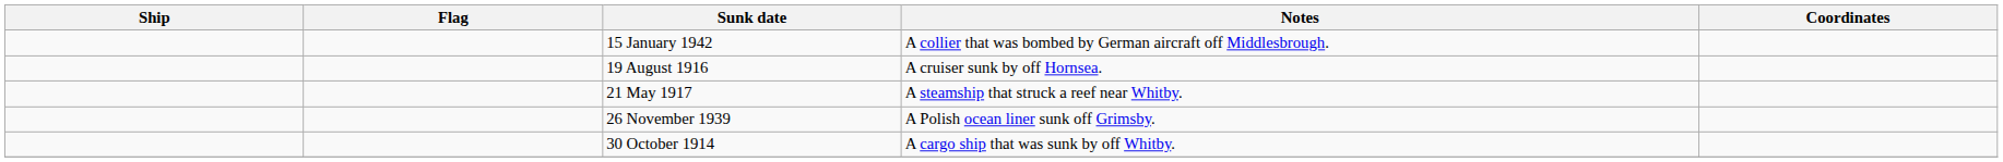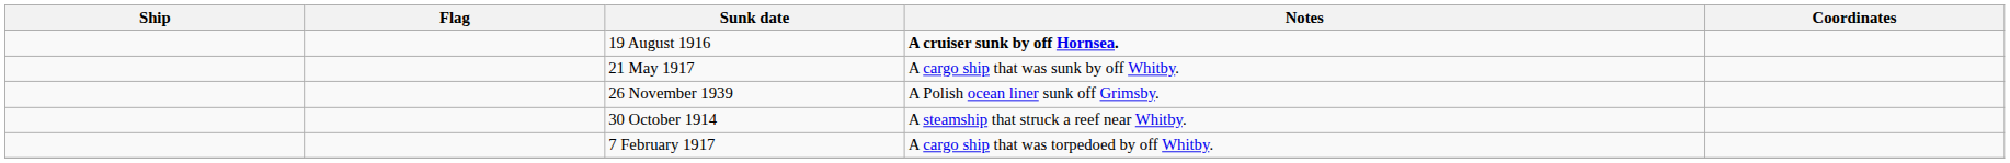- row: 15 January 1942 | A collier that was bombed by German aircraft off Middlesbrough.
19 August 1916 | Notes: normal -> bold
21 May 1917 | Notes: A steamship that struck a reef near Whitby. -> A cargo ship that was sunk by off Whitby.
30 October 1914 | Notes: A cargo ship that was sunk by off Whitby. -> A steamship that struck a reef near Whitby.
+ row: 7 February 1917 | A cargo ship that was torpedoed by off Whitby.
